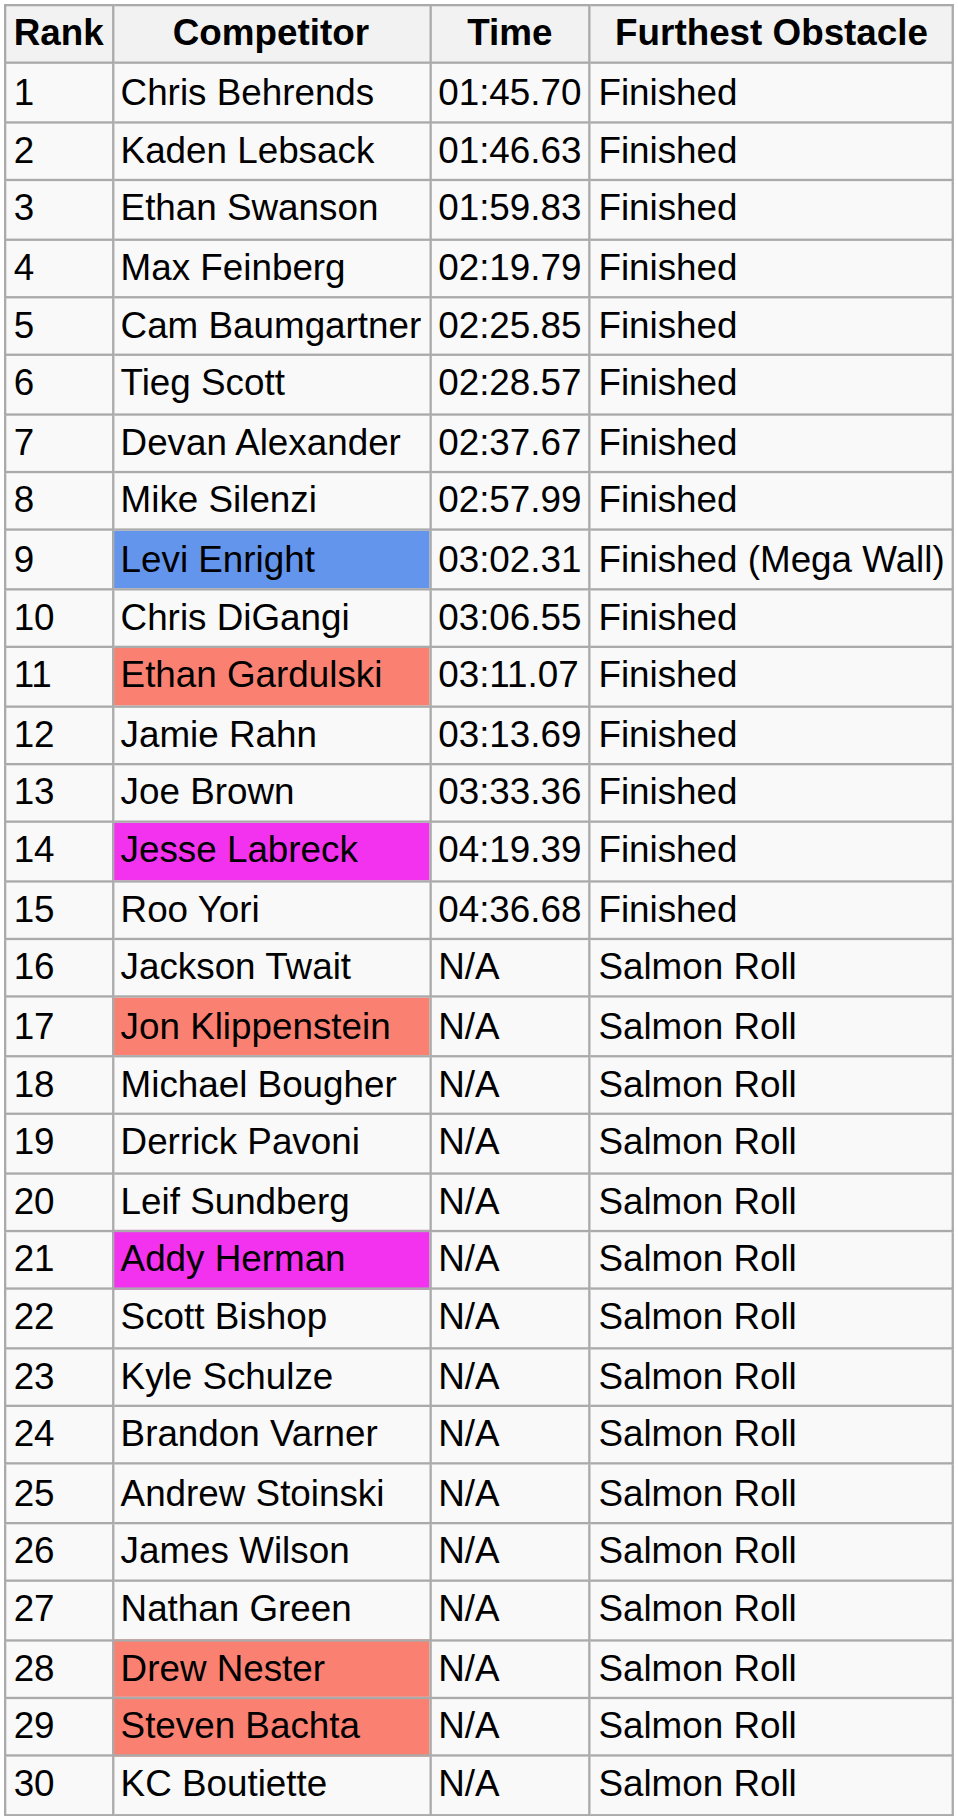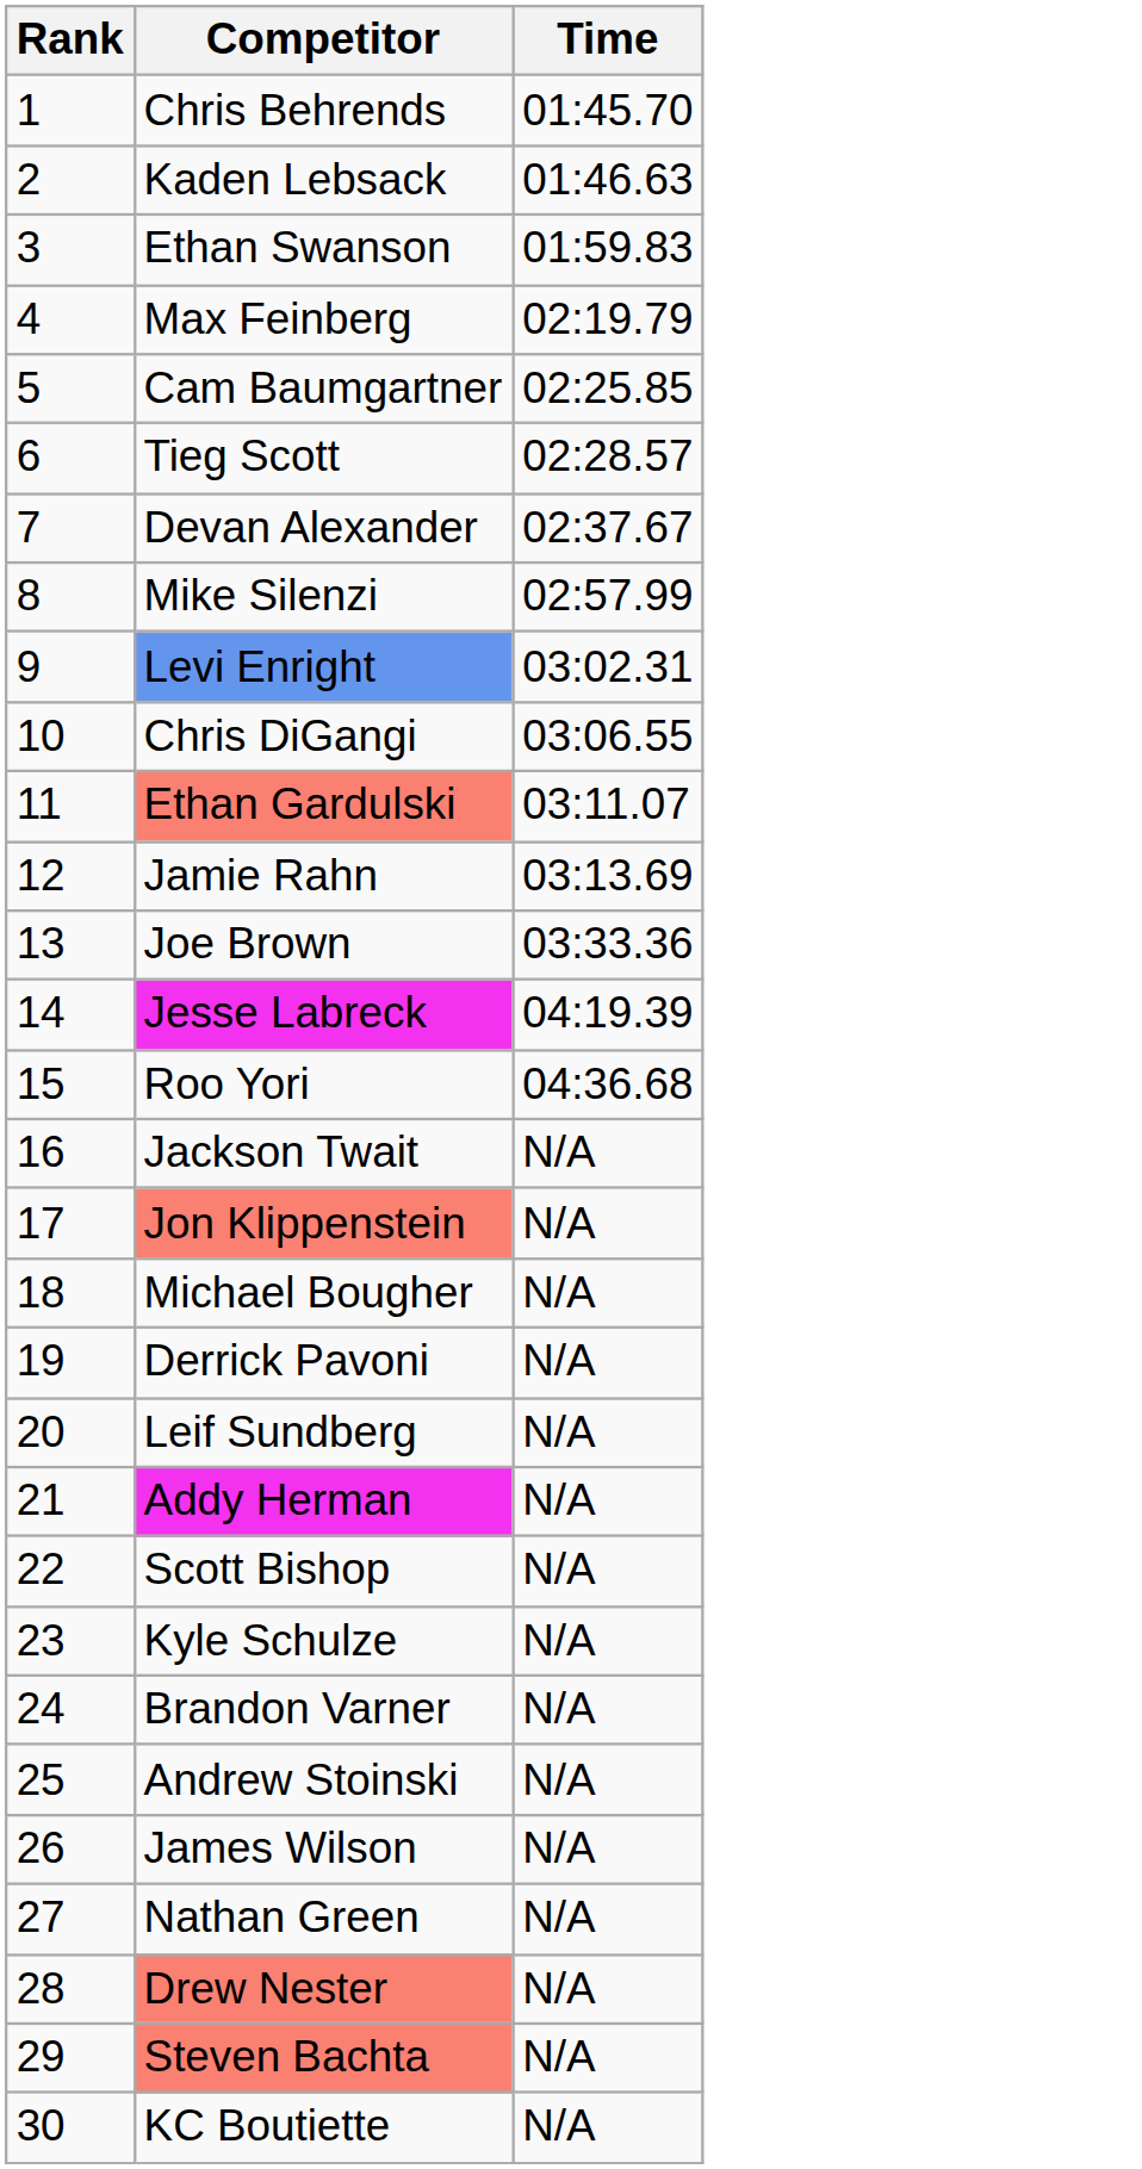- column: Furthest Obstacle | Finished | Finished | Finished | Finished | Finished | Finished | Finished | Finished | Finished (Mega Wall) | Finished | Finished | Finished | Finished | Finished | Finished | Salmon Roll | Salmon Roll | Salmon Roll | Salmon Roll | Salmon Roll | Salmon Roll | Salmon Roll | Salmon Roll | Salmon Roll | Salmon Roll | Salmon Roll | Salmon Roll | Salmon Roll | Salmon Roll | Salmon Roll
